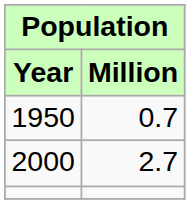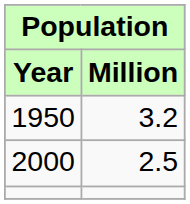1950 | Million: 0.7 -> 3.2
2000 | Million: 2.7 -> 2.5
